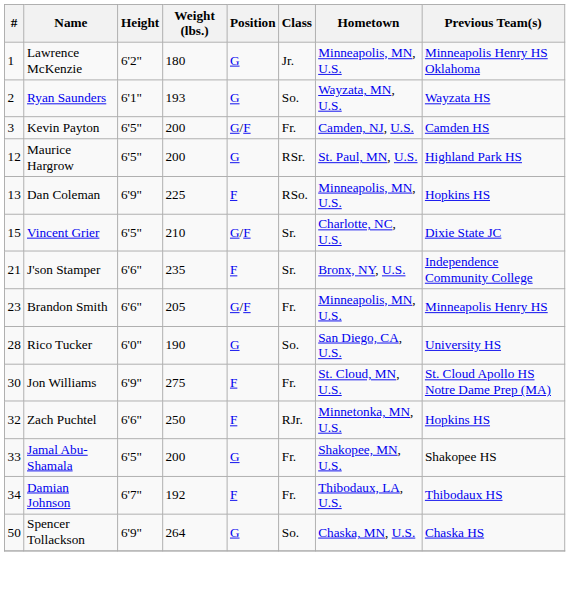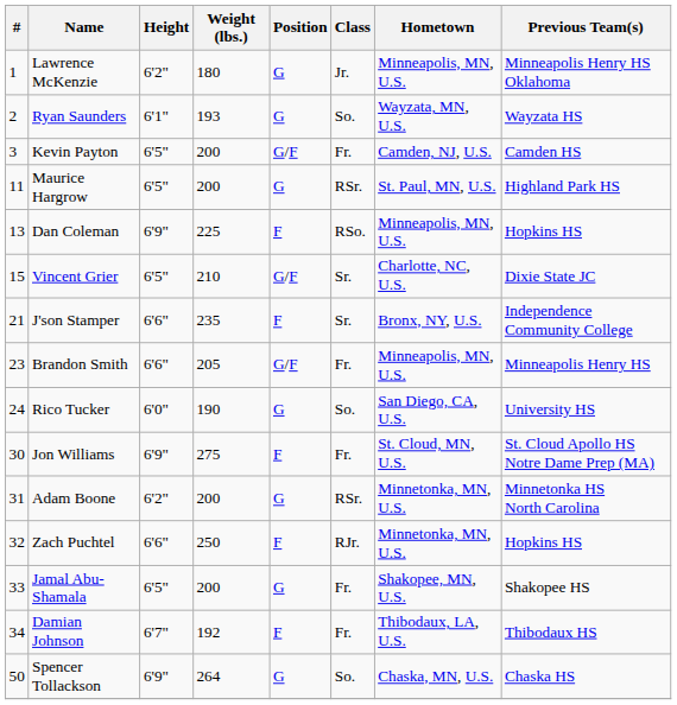Maurice Hargrow | #: 12 -> 11
Rico Tucker | #: 28 -> 24
+ row: 31 | Adam Boone | 6'2" | 200 | G | RSr. | Minnetonka, MN, U.S. | Minnetonka HS North Carolina
